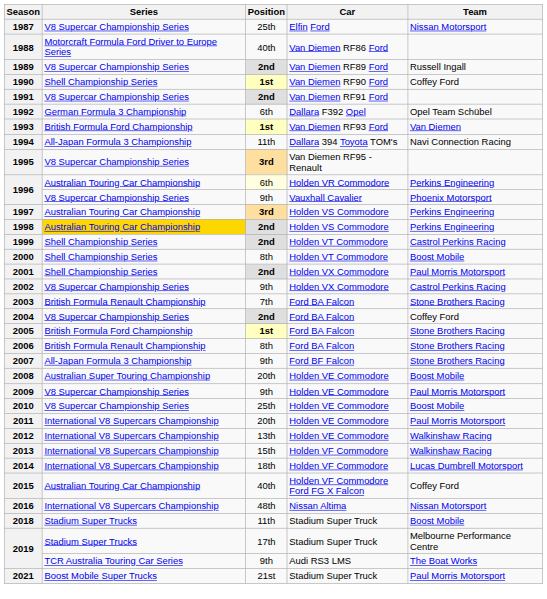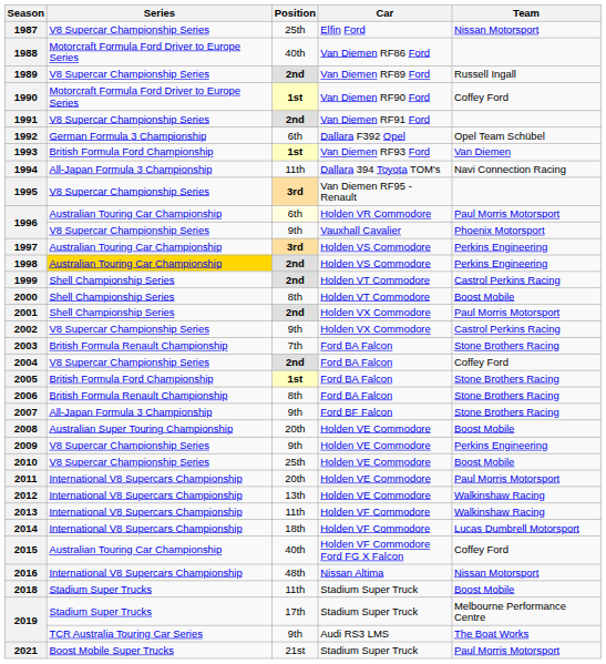1990 | Series: Shell Championship Series -> Motorcraft Formula Ford Driver to Europe Series
1996 / Holden VR Commodore | Team: Perkins Engineering -> Paul Morris Motorsport
2009 | Team: Paul Morris Motorsport -> Perkins Engineering
2013 | Position: 15th -> 11th
